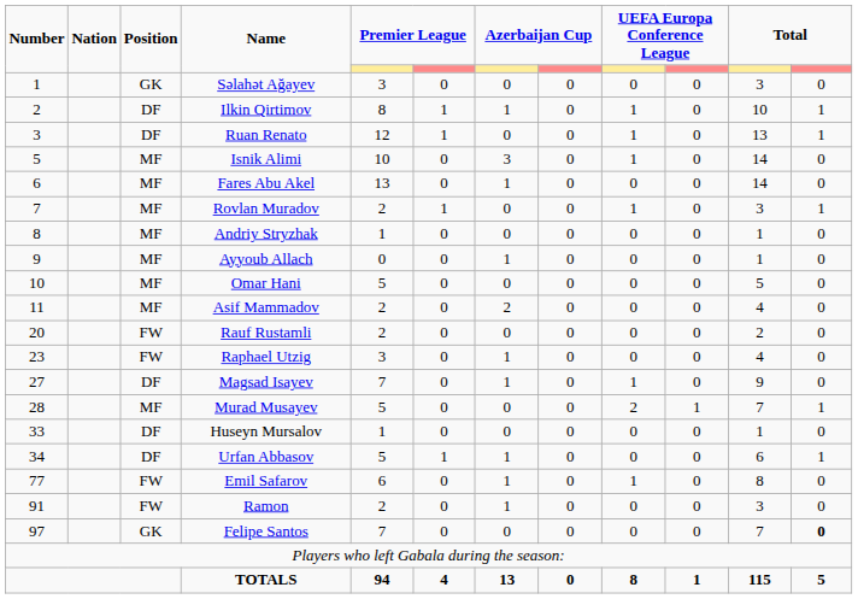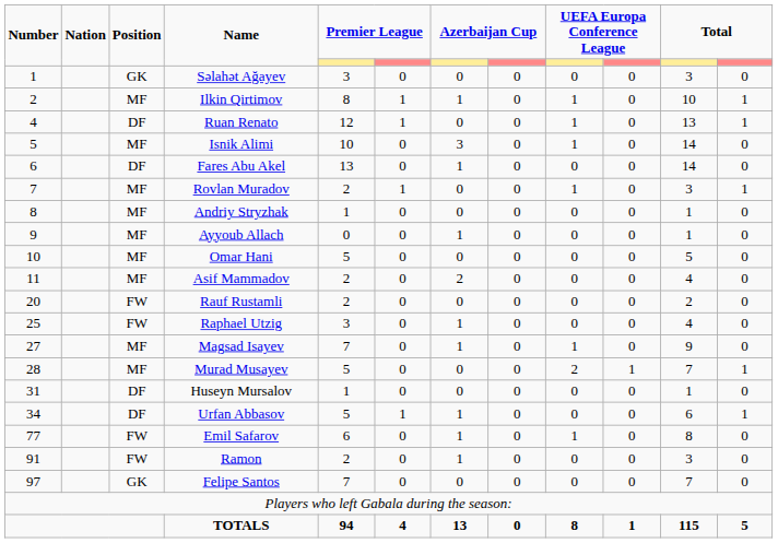Ilkin Qirtimov | Position: DF -> MF
Ruan Renato | Number: 3 -> 4
Fares Abu Akel | Position: MF -> DF
Raphael Utzig | Number: 23 -> 25
Magsad Isayev | Position: DF -> MF
Huseyn Mursalov | Number: 33 -> 31
Felipe Santos | column 12: bold -> normal
